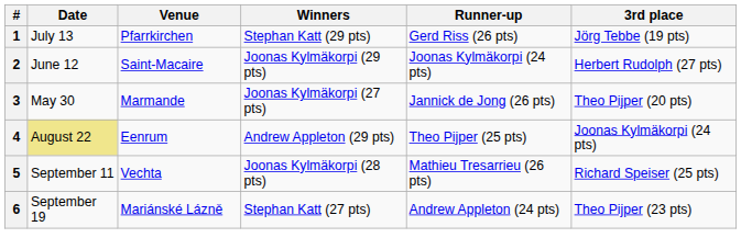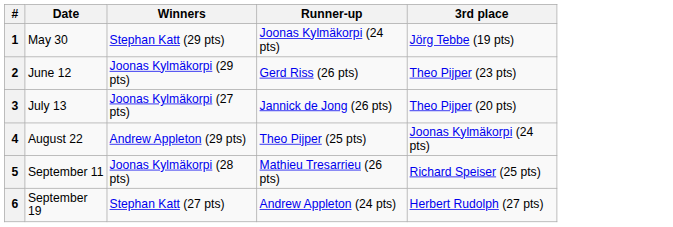- column: Venue | Pfarrkirchen | Saint-Macaire | Marmande | Eenrum | Vechta | Mariánské Lázně
1 | Date: July 13 -> May 30
1 | Runner-up: Gerd Riss (26 pts) -> Joonas Kylmäkorpi (24 pts)
2 | Runner-up: Joonas Kylmäkorpi (24 pts) -> Gerd Riss (26 pts)
2 | 3rd place: Herbert Rudolph (27 pts) -> Theo Pijper (23 pts)
3 | Date: May 30 -> July 13
4 | Date: khaki background -> no background
6 | 3rd place: Theo Pijper (23 pts) -> Herbert Rudolph (27 pts)
